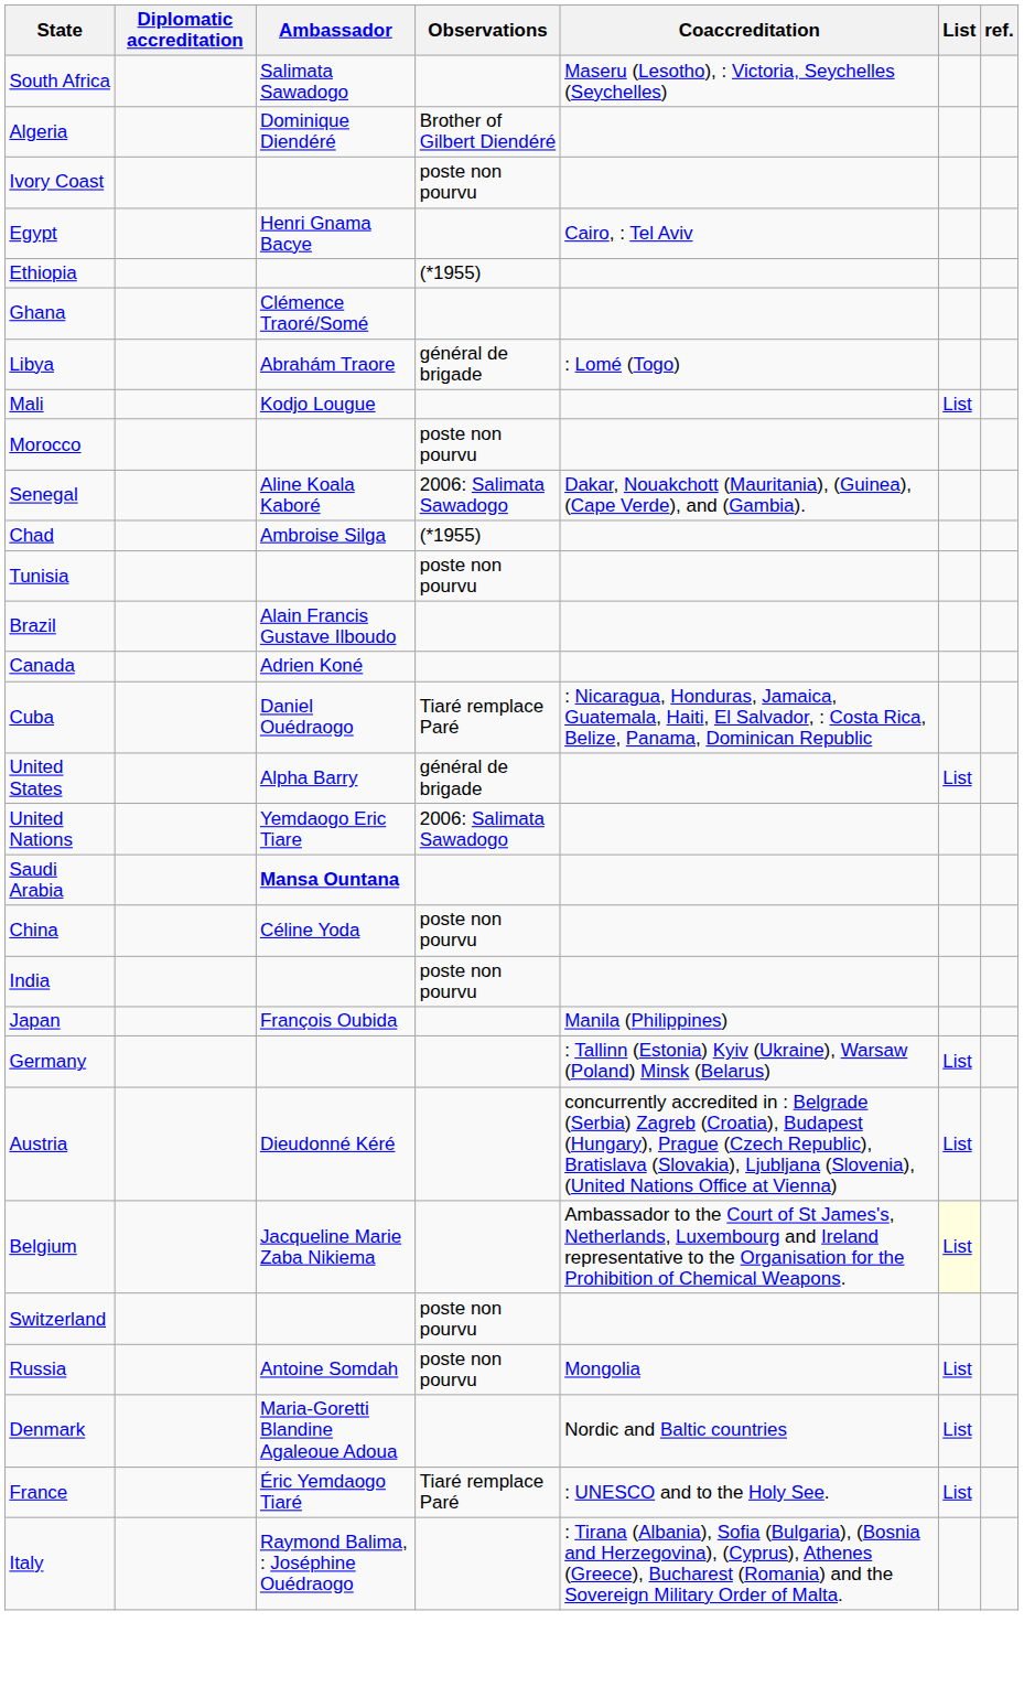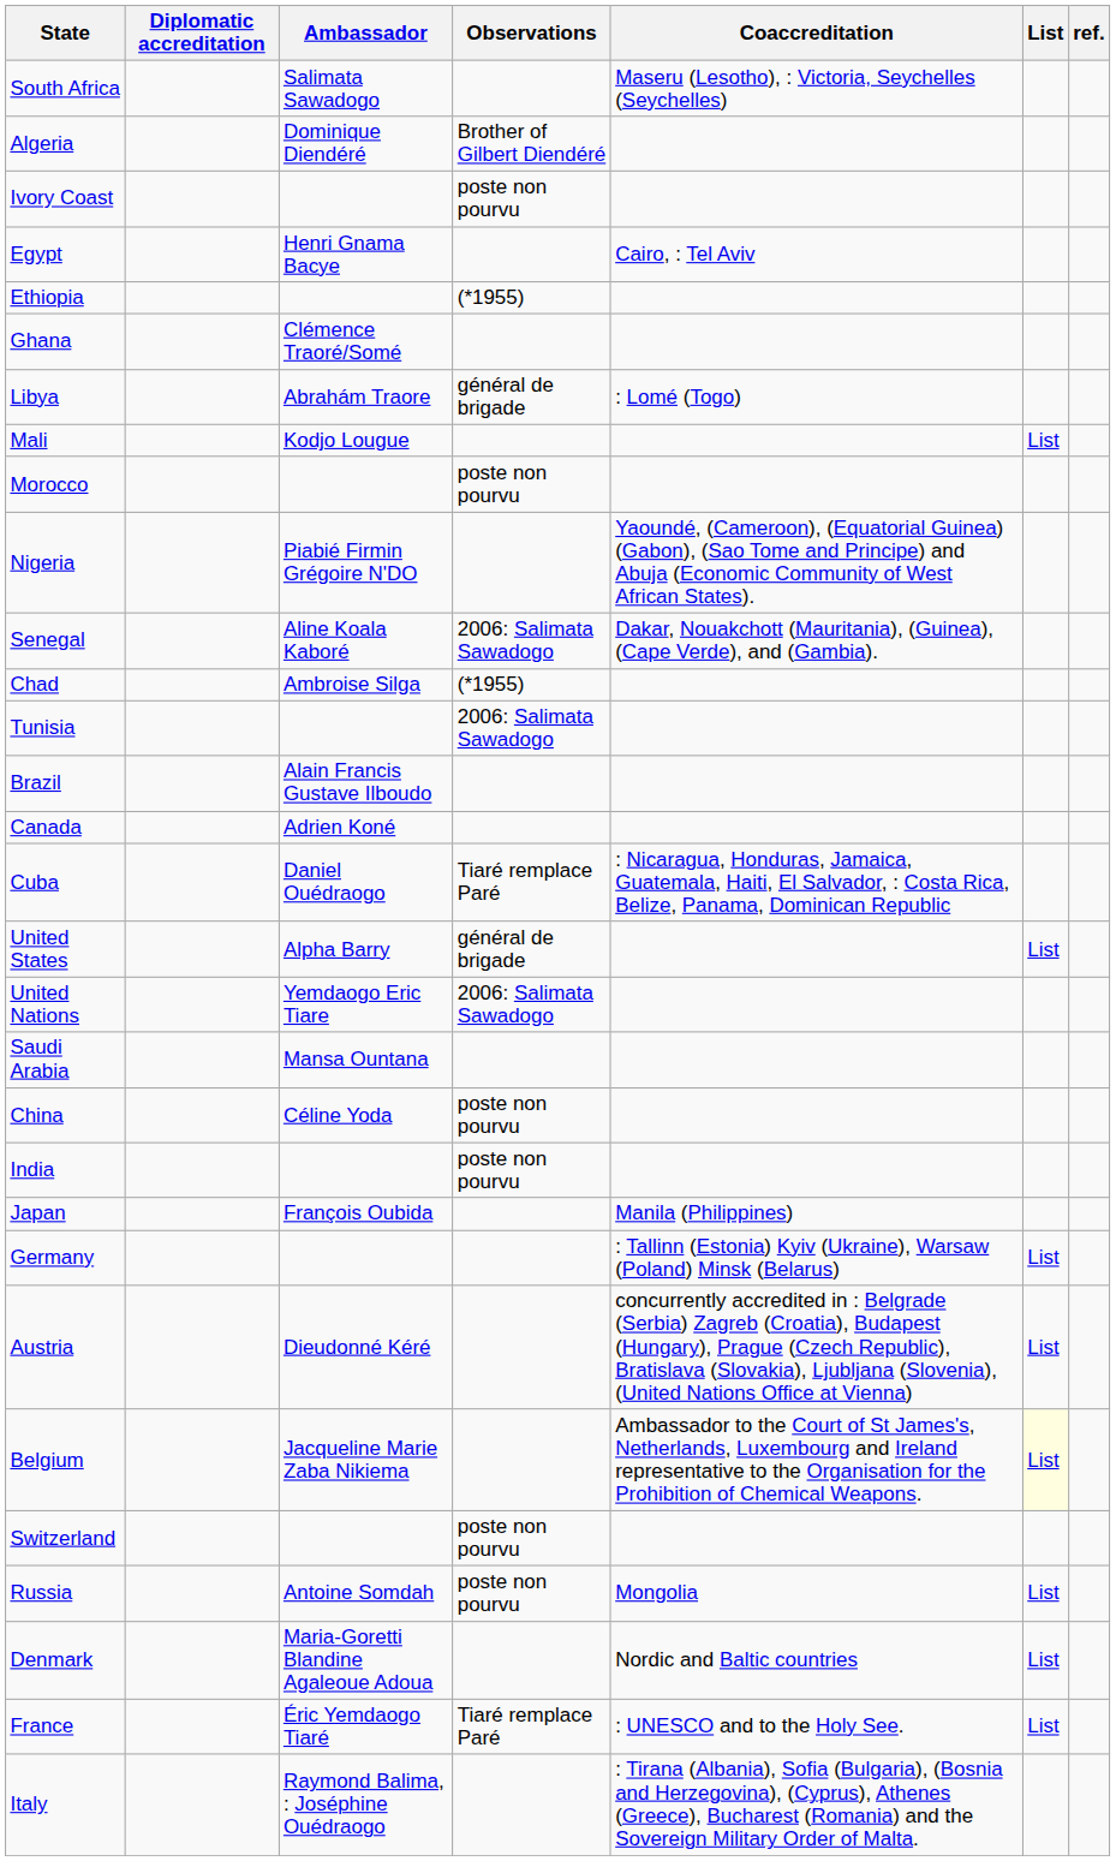+ row: Nigeria | Piabié Firmin Grégoire N'DO | Yaoundé, (Cameroon), (Equatorial Guinea) (Gabon), (Sao Tome and Principe) and Abuja (Economic Community of West African States).
Tunisia | Observations: poste non pourvu -> 2006: Salimata Sawadogo
Saudi Arabia | Ambassador: bold -> normal
